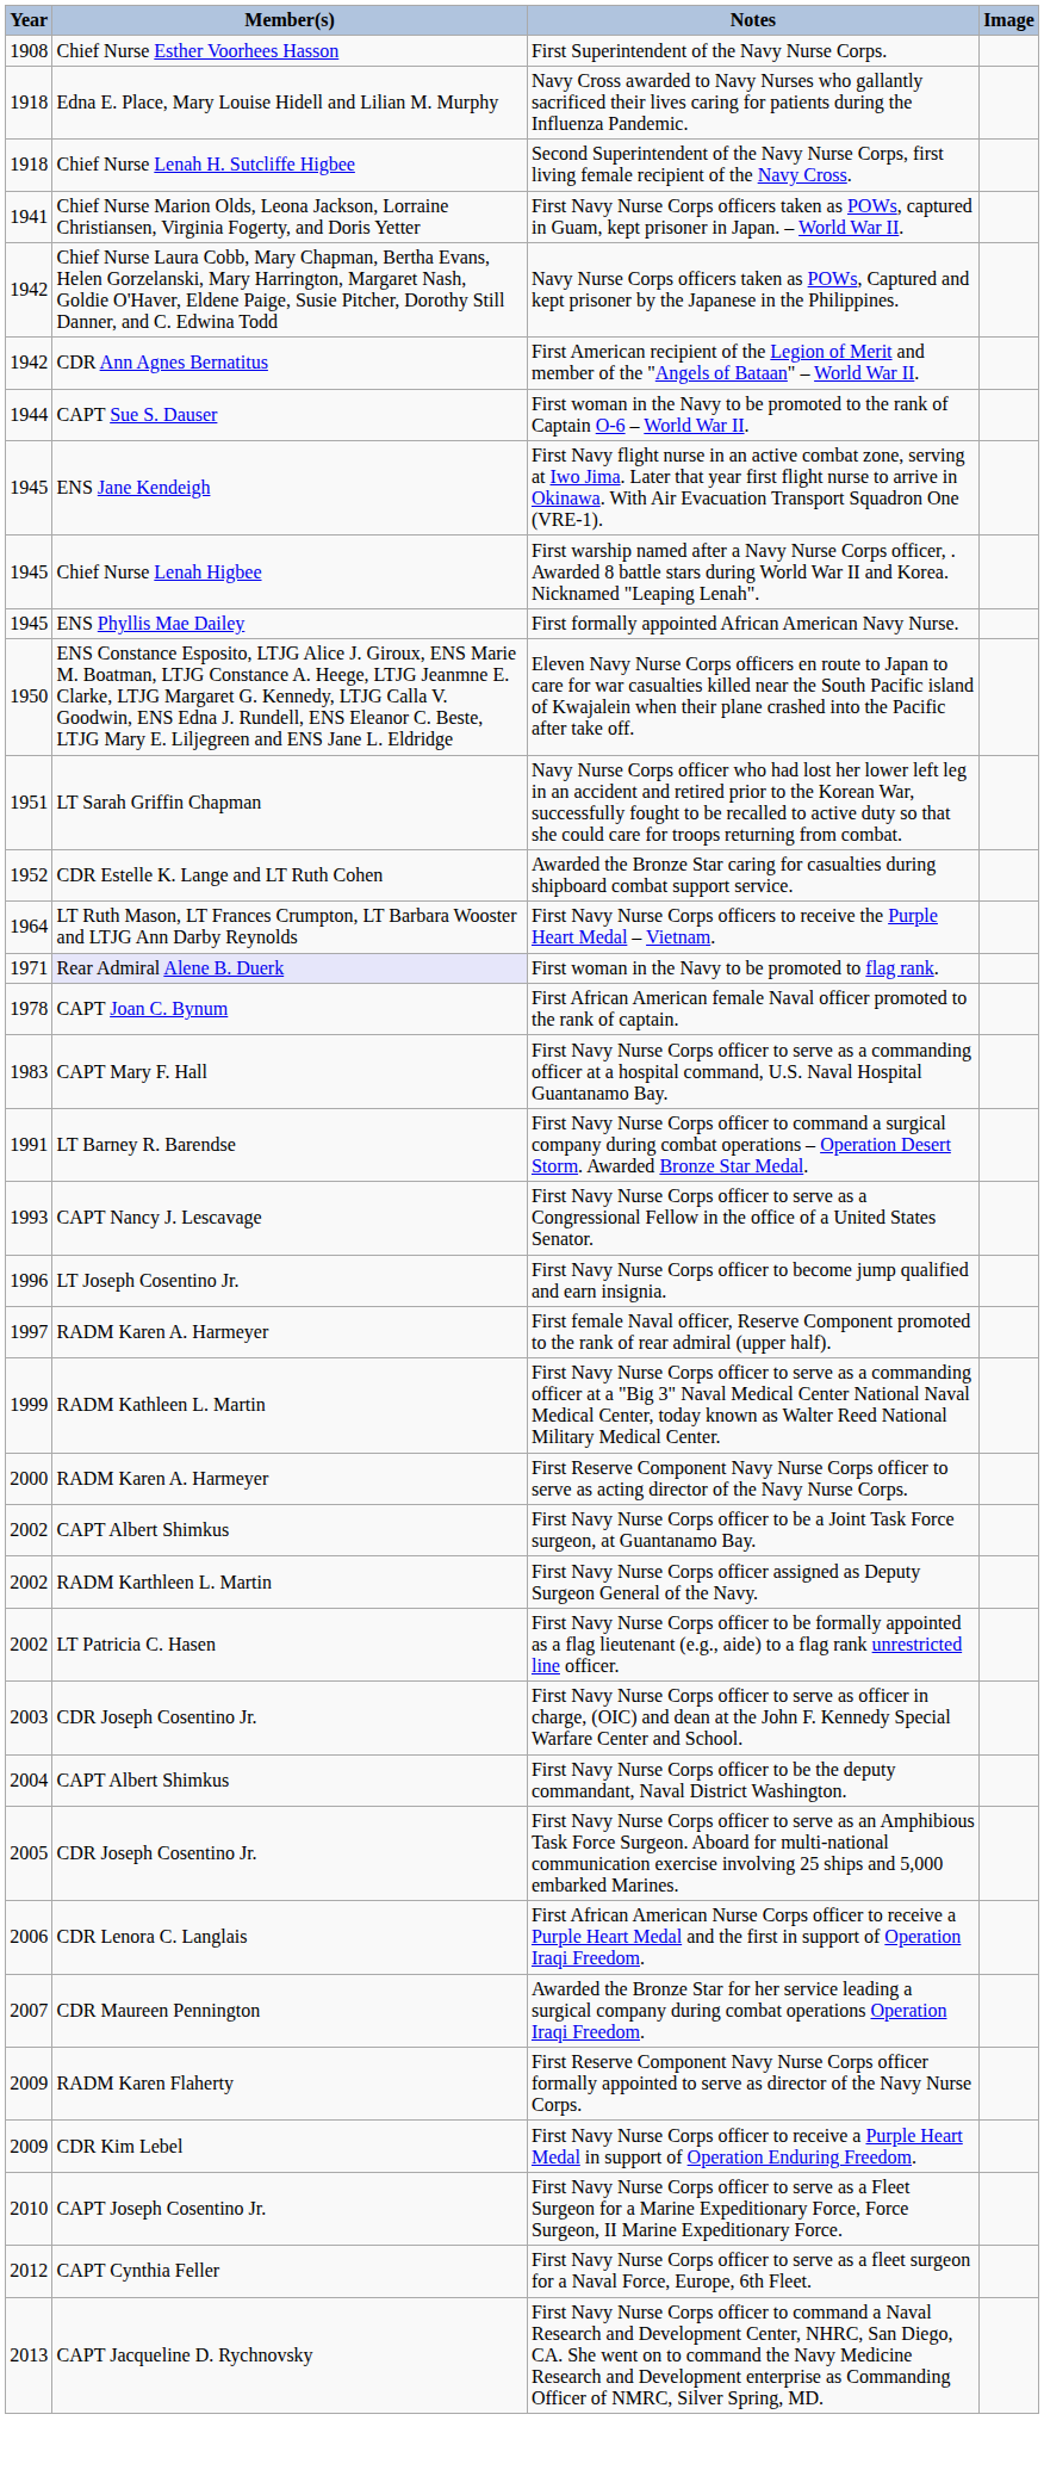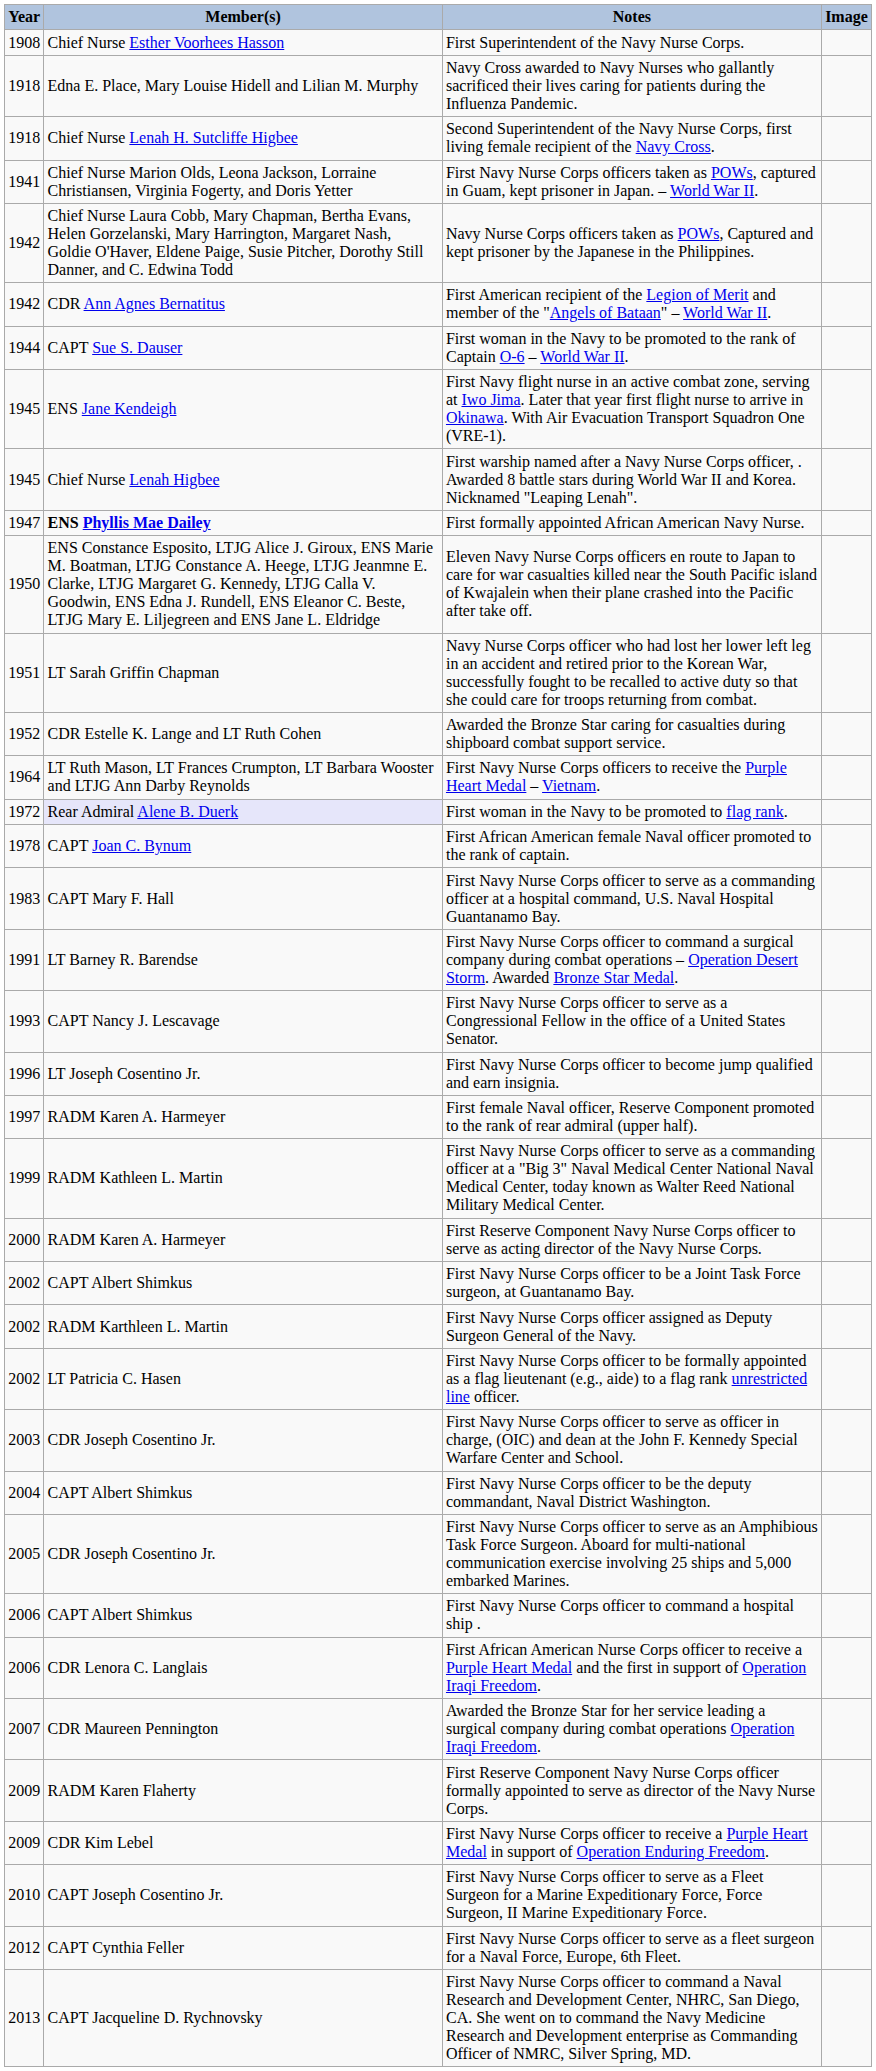First formally appointed African American Navy Nurse. | Year: 1945 -> 1947
First formally appointed African American Navy Nurse. | Member(s): normal -> bold
First woman in the Navy to be promoted to flag rank. | Year: 1971 -> 1972
+ row: 2006 | CAPT Albert Shimkus | First Navy Nurse Corps officer to command a hospital ship .
